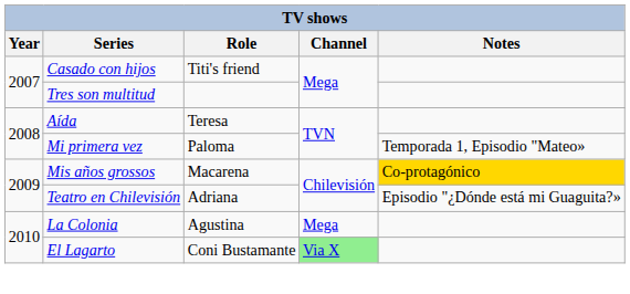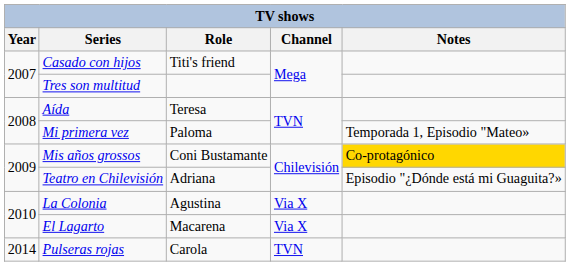Mis años grossos | Role: Macarena -> Coni Bustamante
La Colonia | Channel: Mega -> Via X
El Lagarto | Role: Coni Bustamante -> Macarena
El Lagarto | Channel: lightgreen background -> no background
+ row: 2014 | Pulseras rojas | Carola | TVN
